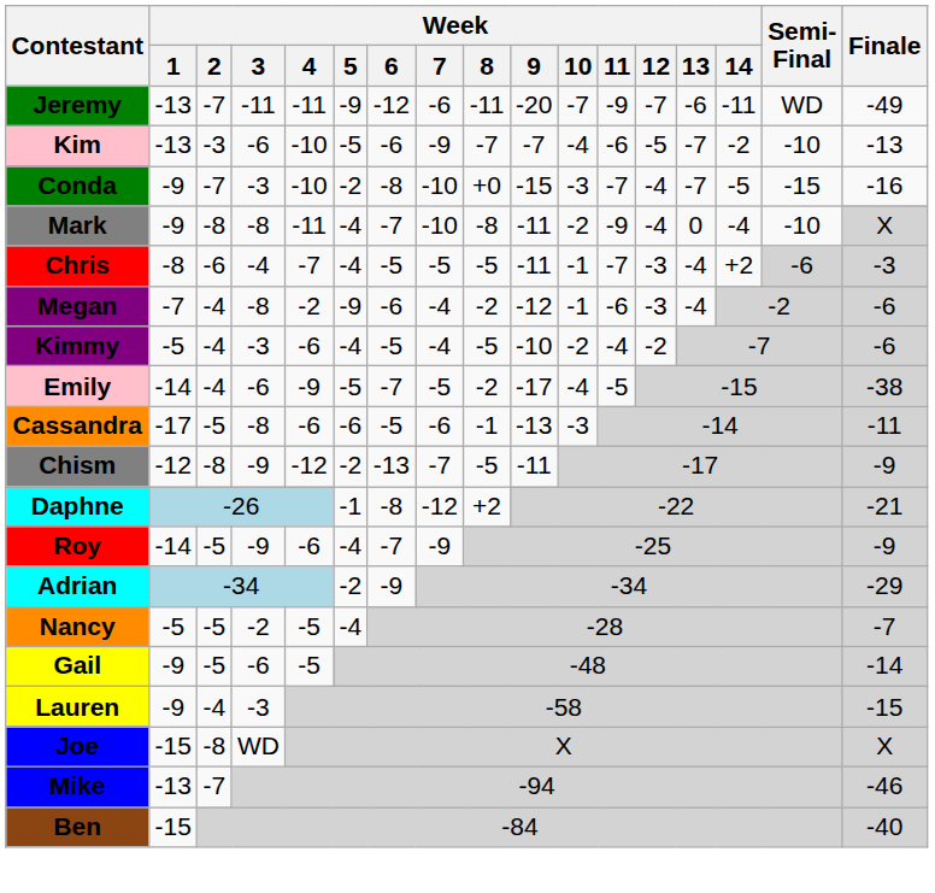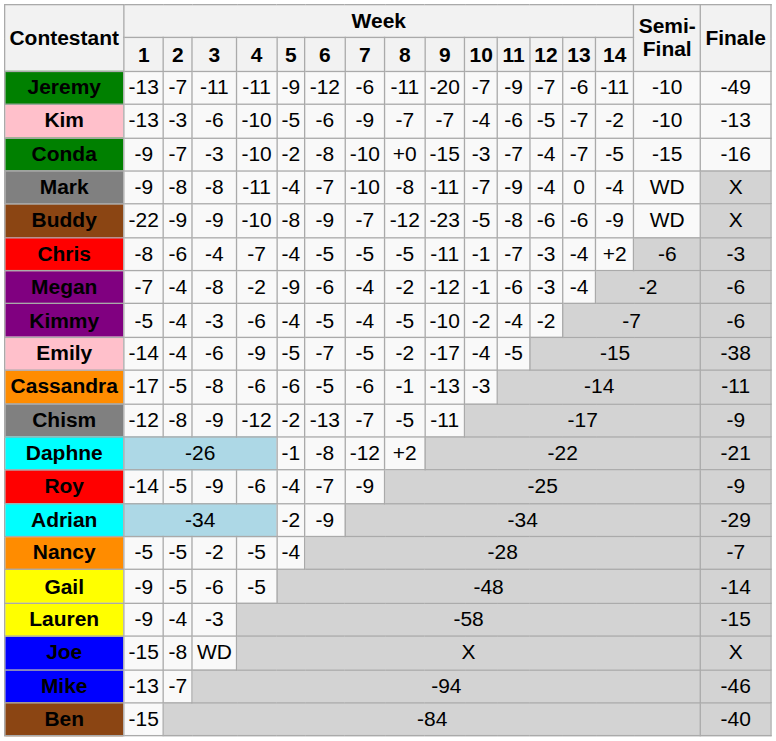Jeremy | Semi- Final: WD -> -10
Mark | Week / 10: -2 -> -7
Mark | Semi- Final: -10 -> WD
+ row: Buddy | -22 | -9 | -9 | -10 | -8 | -9 | -7 | -12 | -23 | -5 | -8 | -6 | -6 | -9 | WD | X
